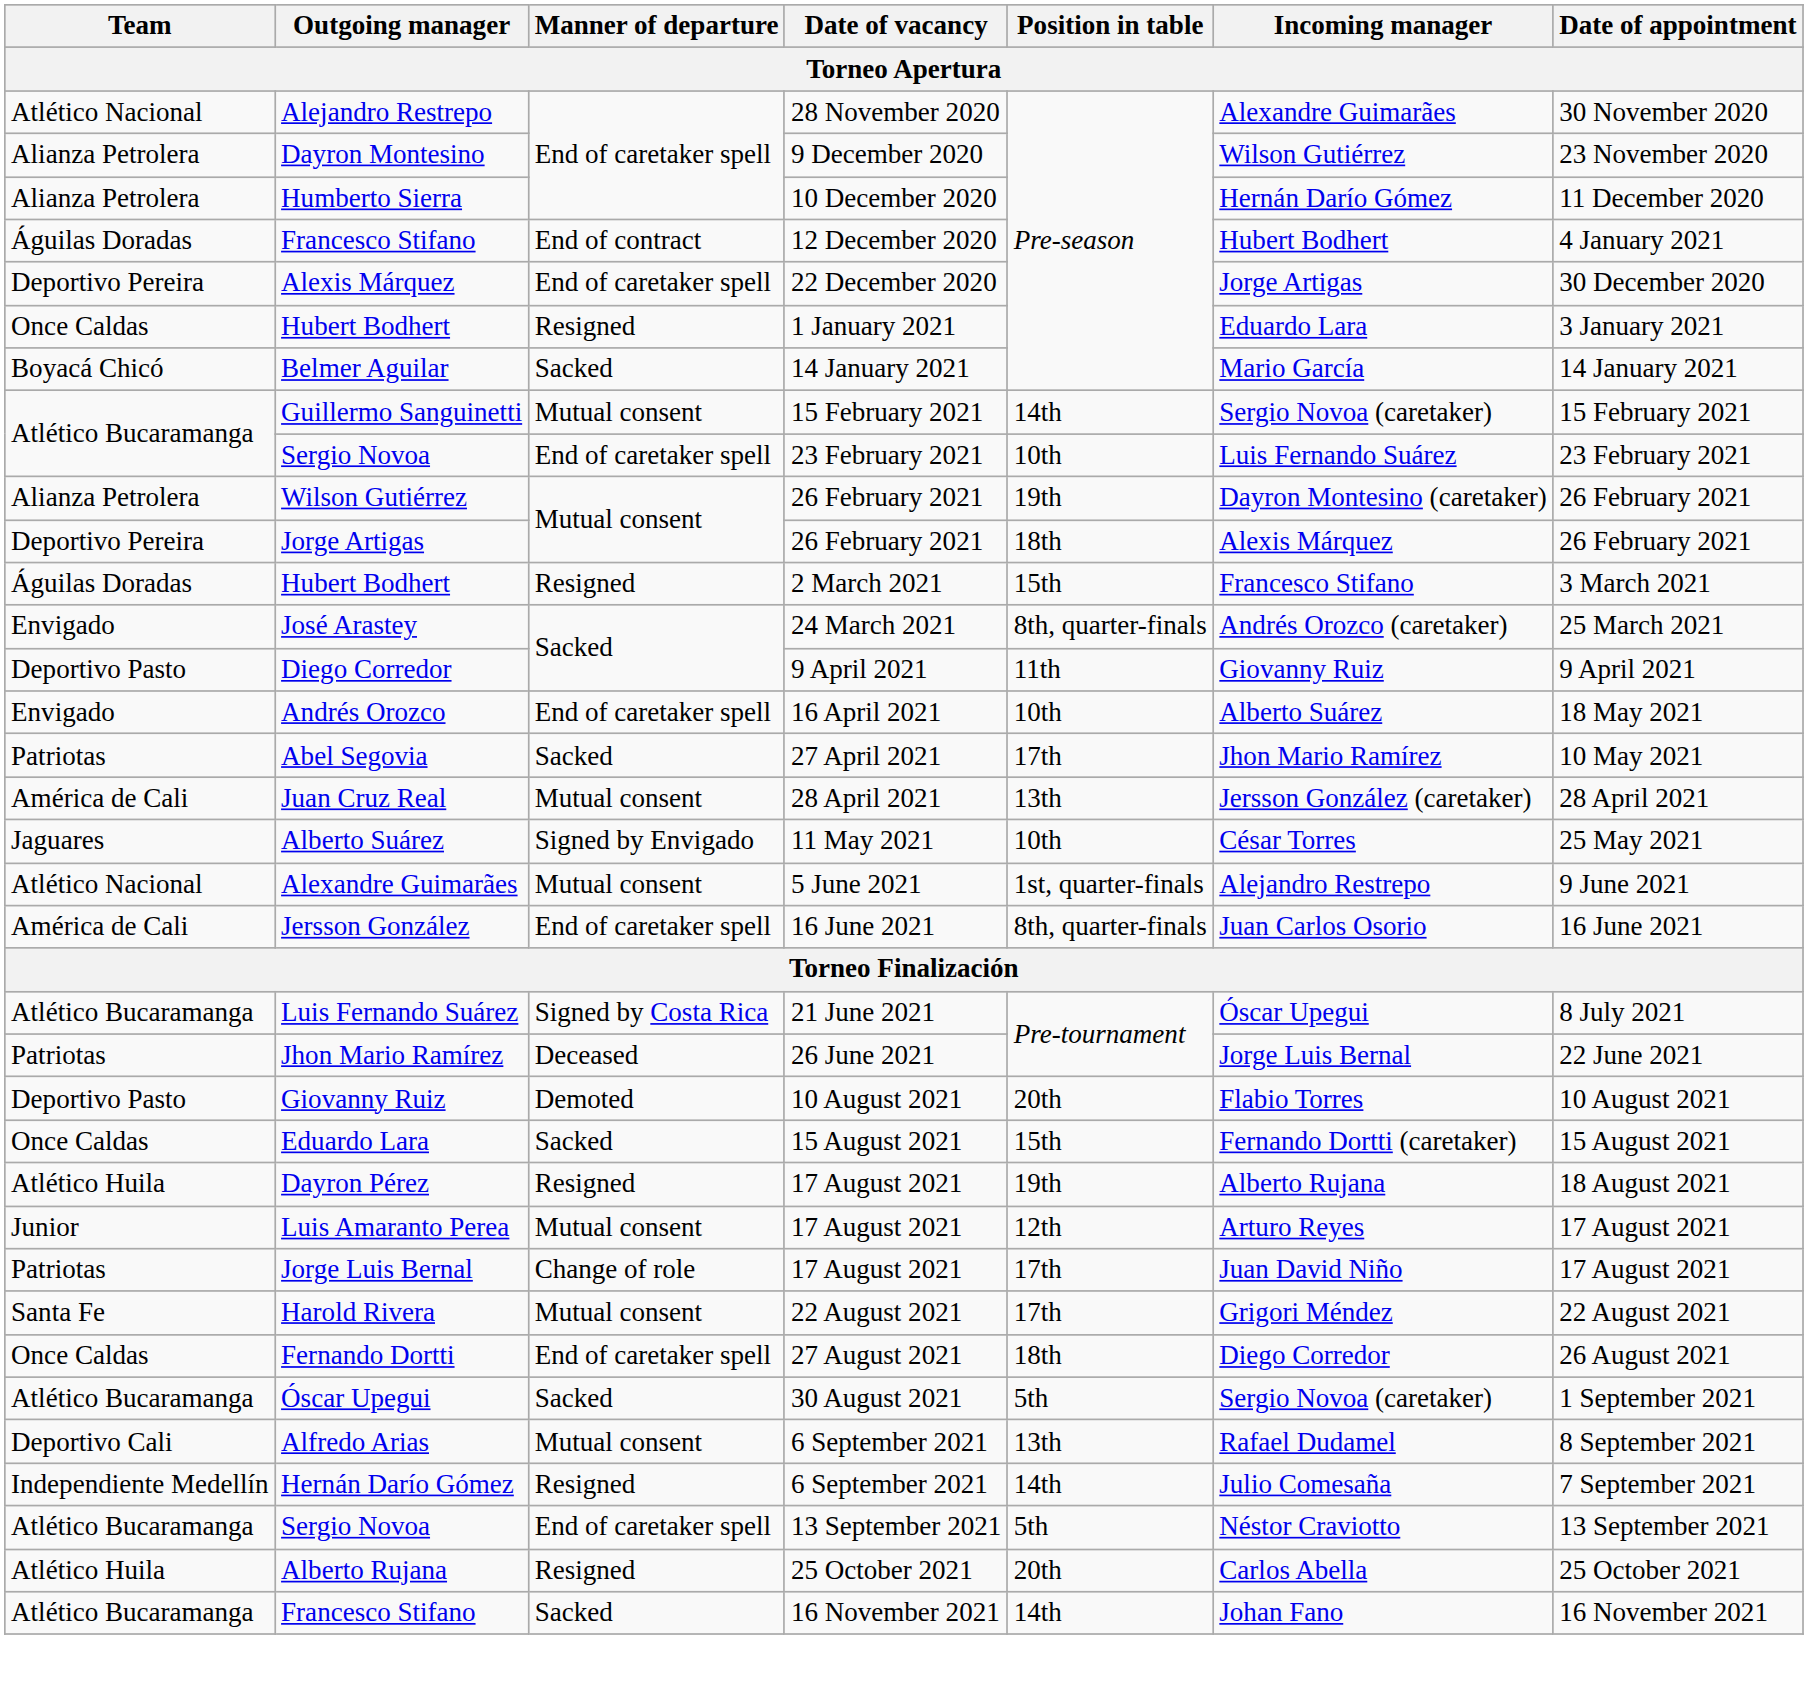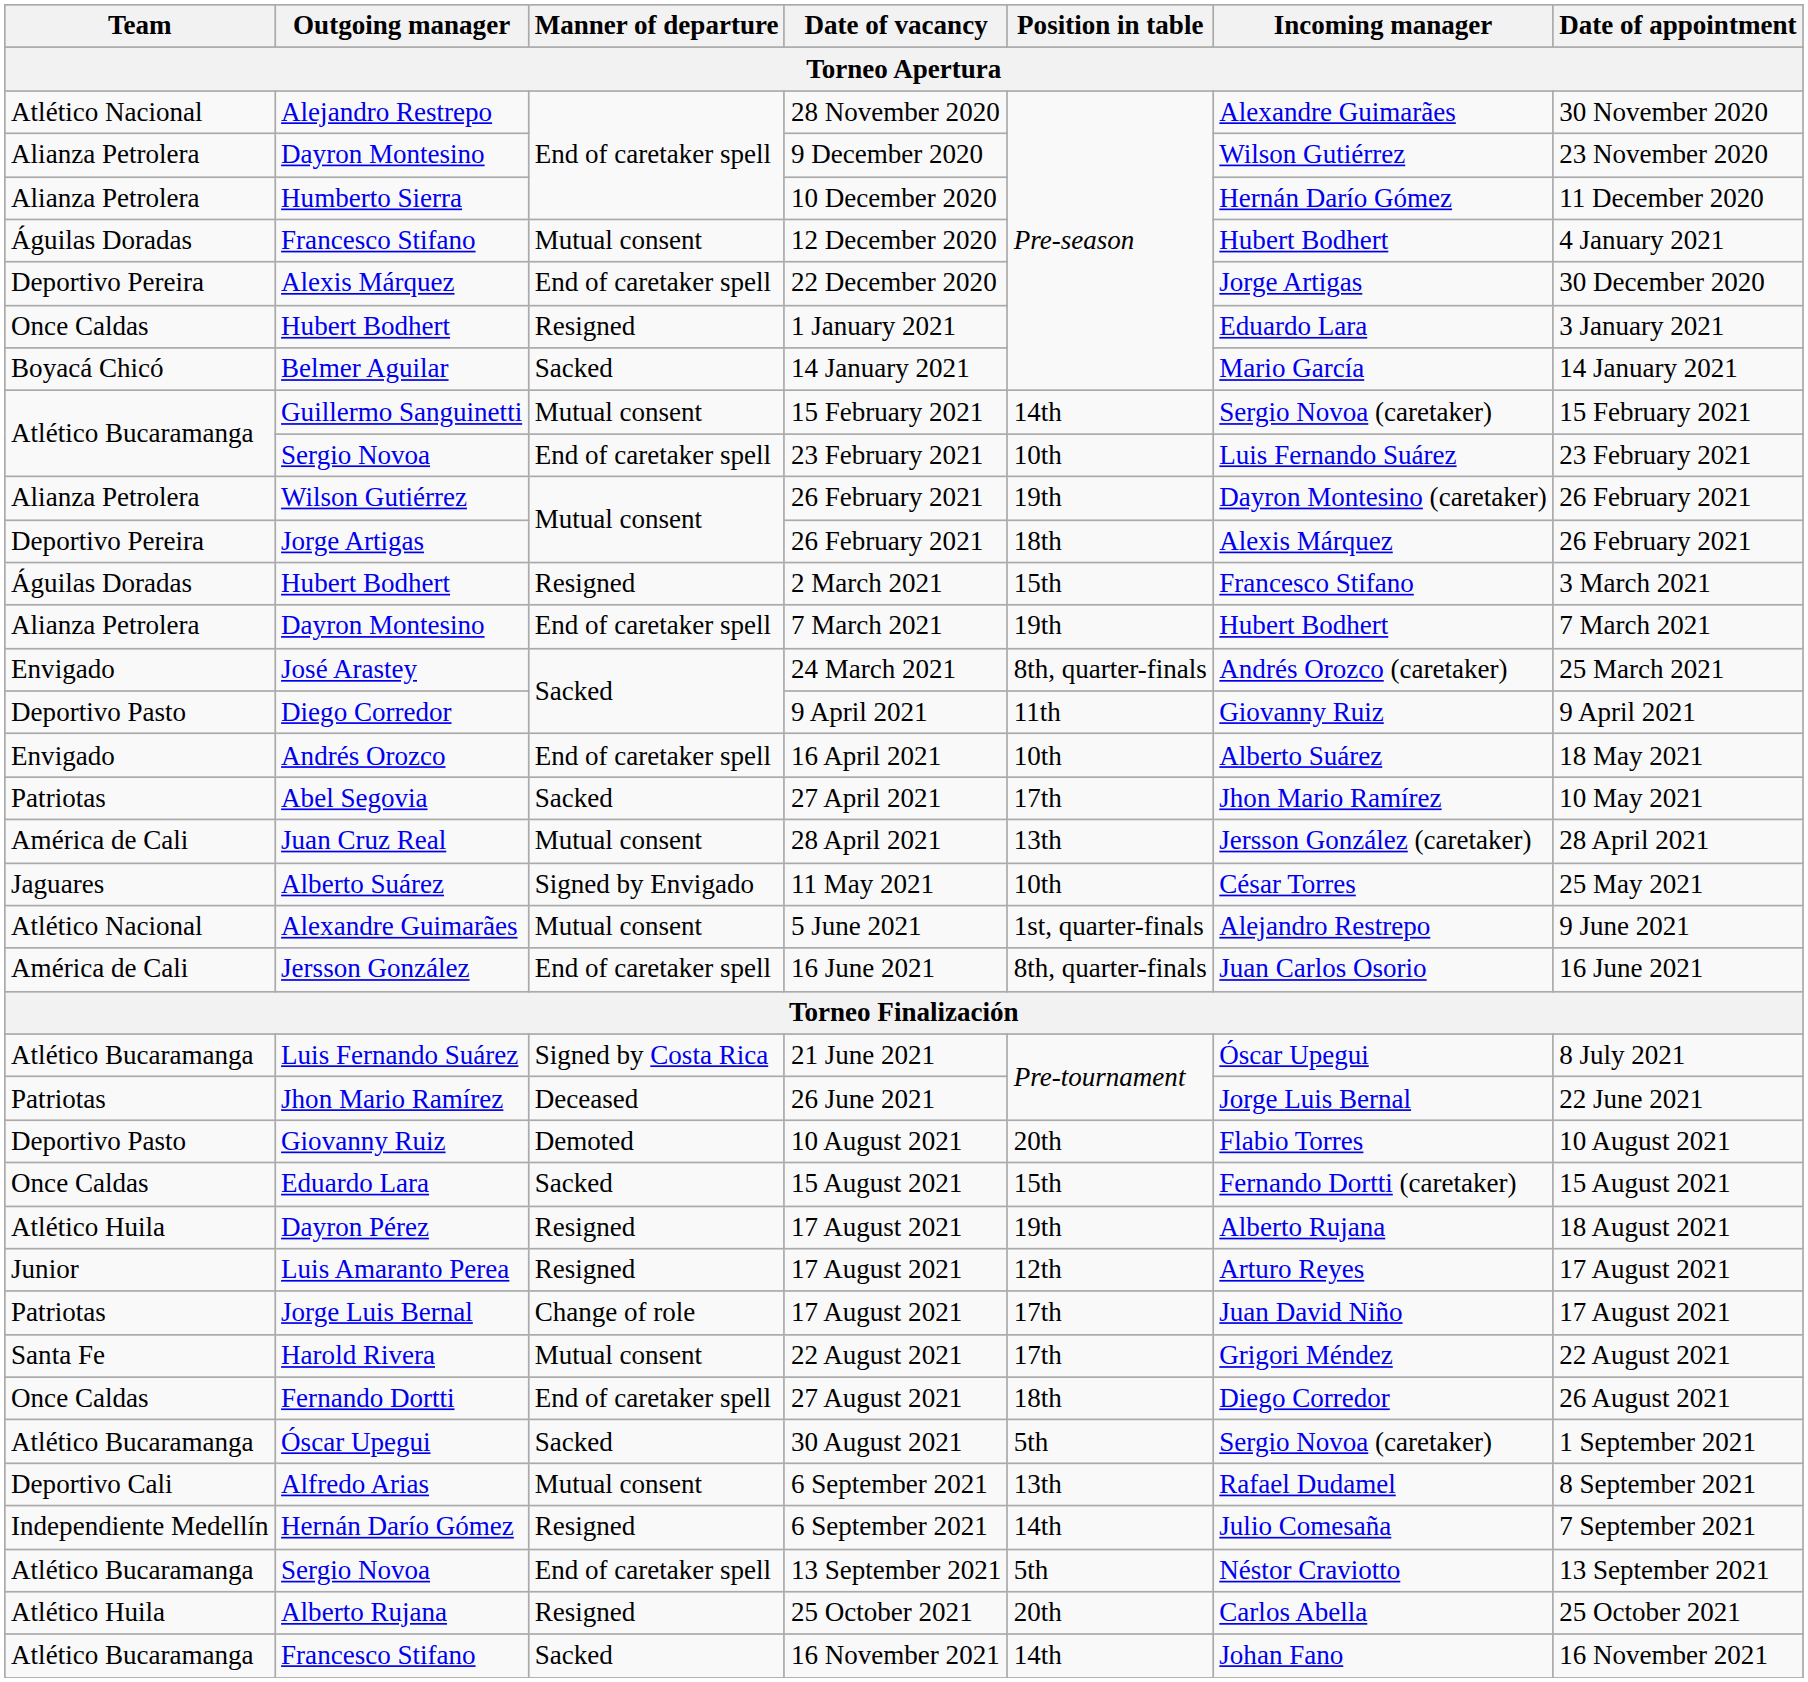Francesco Stifano / 12 December 2020 | Manner of departure: End of contract -> Mutual consent
+ row: Alianza Petrolera | Dayron Montesino | End of caretaker spell | 7 March 2021 | 19th | Hubert Bodhert | 7 March 2021
Luis Amaranto Perea | Manner of departure: Mutual consent -> Resigned
